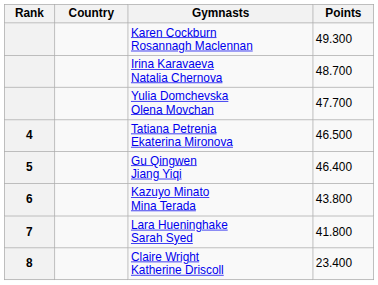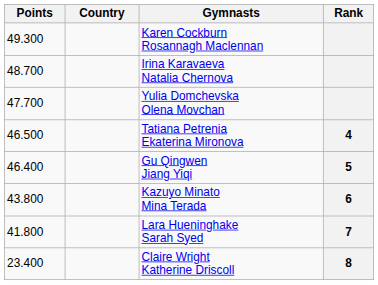columns swapped: Rank <-> Points
